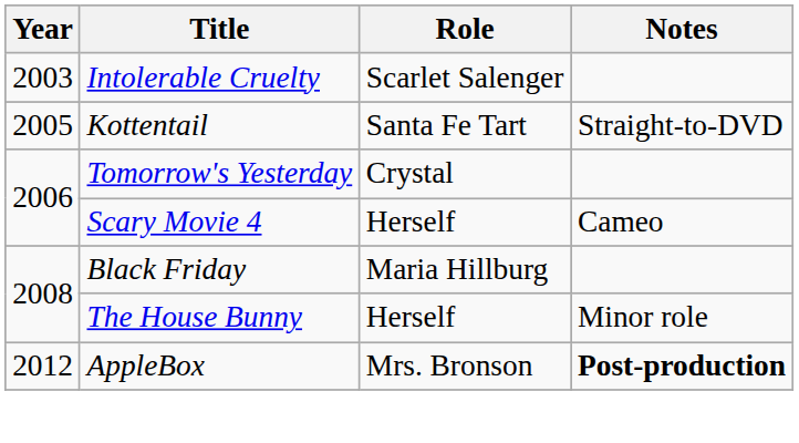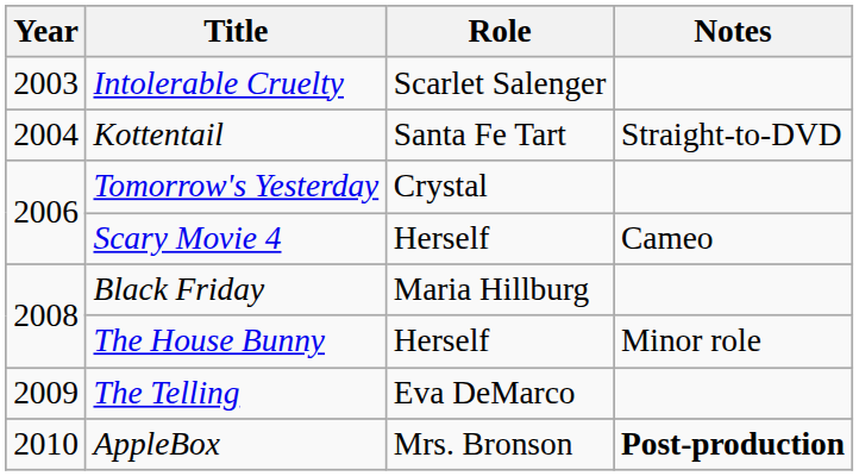Kottentail | Year: 2005 -> 2004
+ row: 2009 | The Telling | Eva DeMarco
AppleBox | Year: 2012 -> 2010
